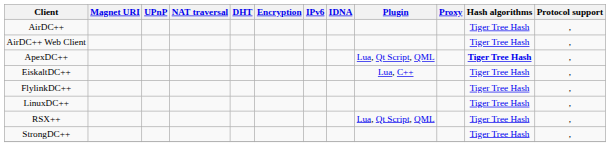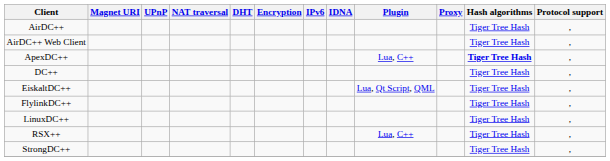ApexDC++ | Plugin: Lua, Qt Script, QML -> Lua, C++
+ row: DC++ | Tiger Tree Hash | ,
EiskaltDC++ | Plugin: Lua, C++ -> Lua, Qt Script, QML
RSX++ | Plugin: Lua, Qt Script, QML -> Lua, C++
